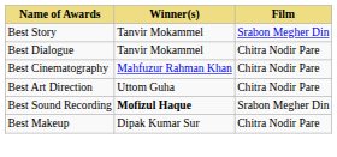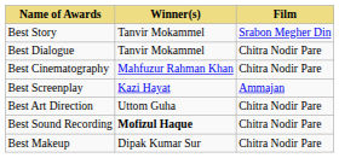+ row: Best Screenplay | Kazi Hayat | Ammajan
Best Sound Recording | Film: Srabon Megher Din -> Chitra Nodir Pare
